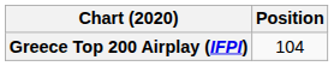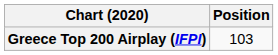Greece Top 200 Airplay (IFPI) | Position: 104 -> 103
